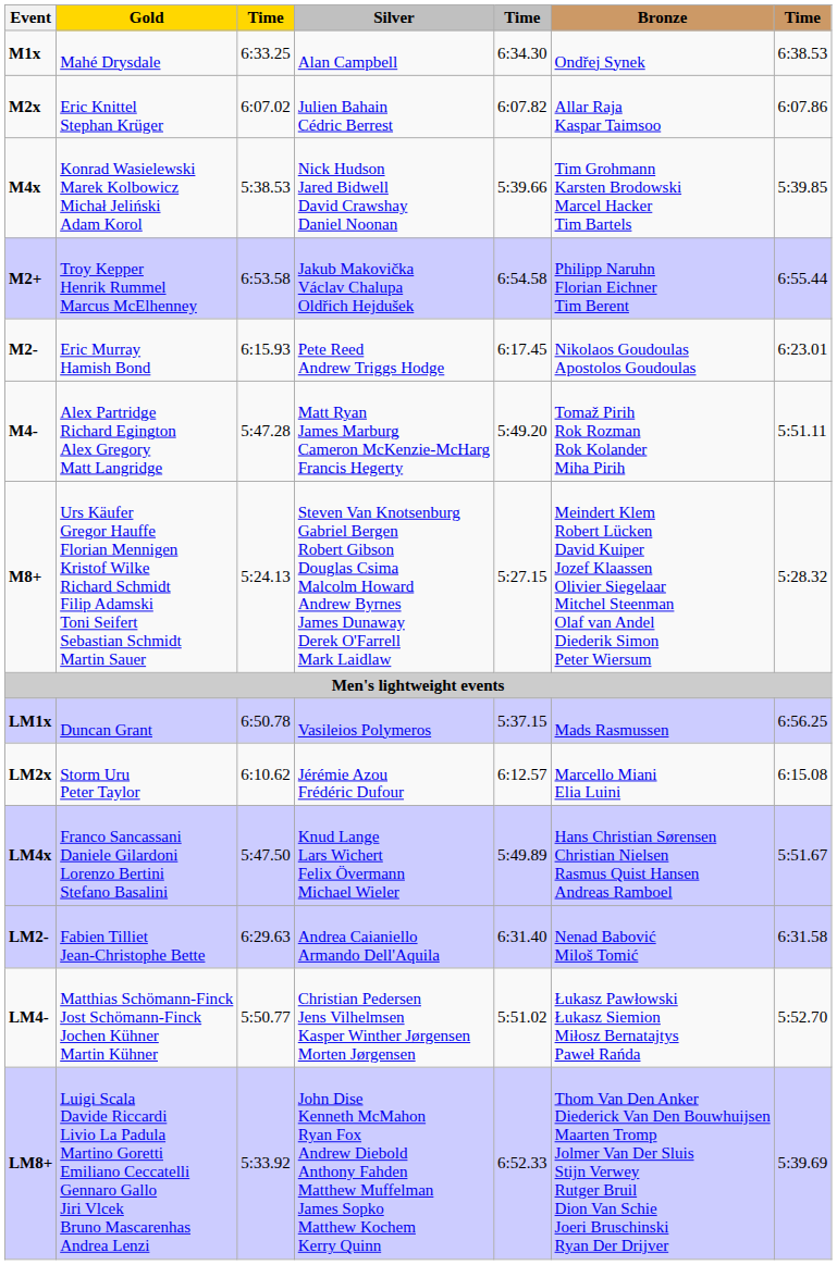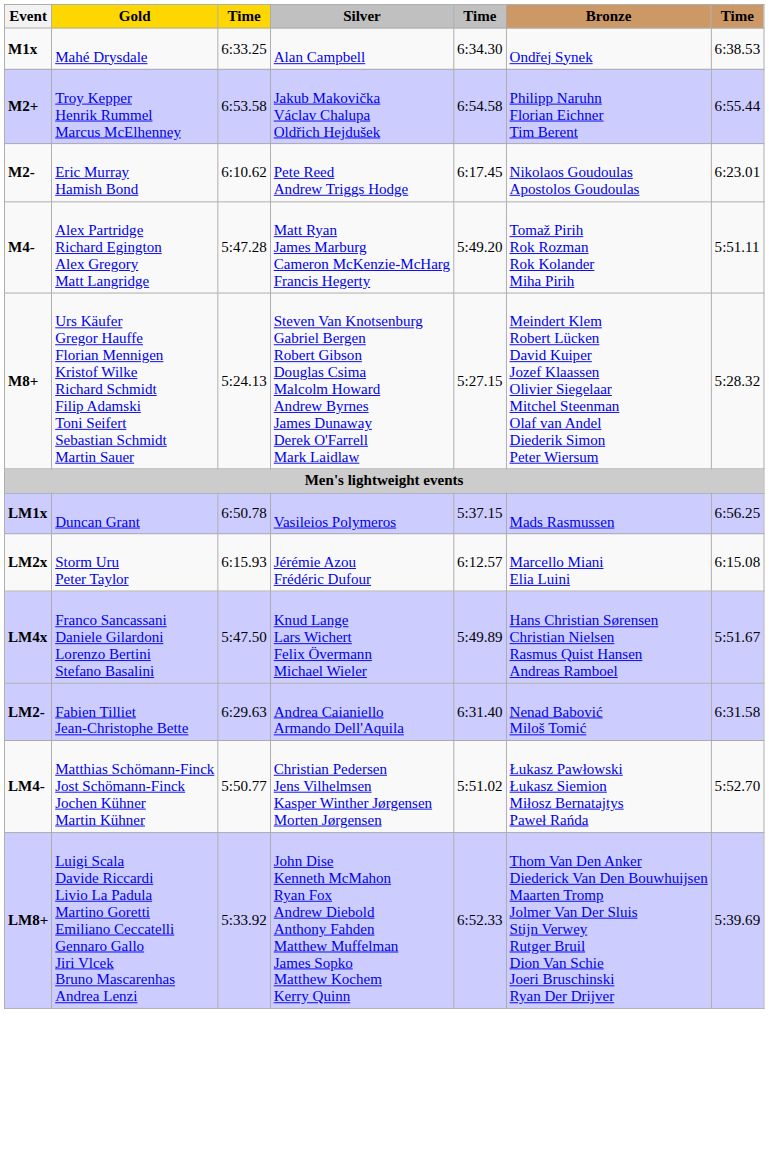- row: M2x | Eric Knittel Stephan Krüger | 6:07.02 | Julien Bahain Cédric Berrest | 6:07.82 | Allar Raja Kaspar Taimsoo | 6:07.86
- row: M4x | Konrad Wasielewski Marek Kolbowicz Michał Jeliński Adam Korol | 5:38.53 | Nick Hudson Jared Bidwell David Crawshay Daniel Noonan | 5:39.66 | Tim Grohmann Karsten Brodowski Marcel Hacker Tim Bartels | 5:39.85
M2- | column 3: 6:15.93 -> 6:10.62
LM2x | column 3: 6:10.62 -> 6:15.93
